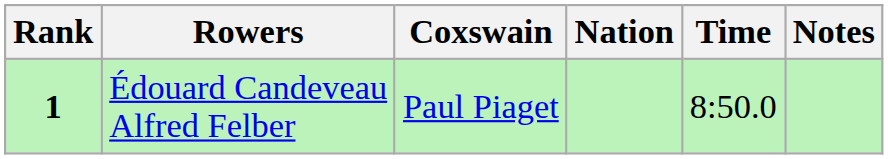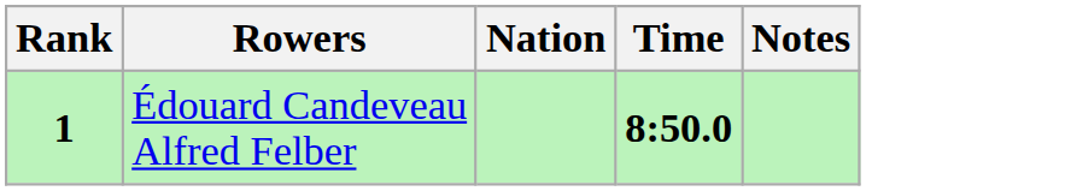- column: Coxswain | Paul Piaget
Édouard Candeveau Alfred Felber | Time: normal -> bold
